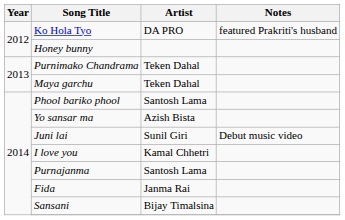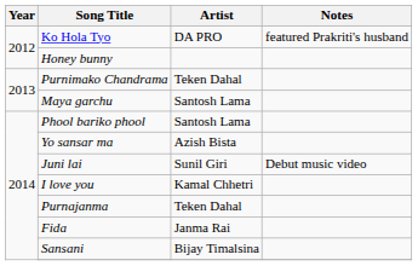Maya garchu | Artist: Teken Dahal -> Santosh Lama
Purnajanma | Artist: Santosh Lama -> Teken Dahal
